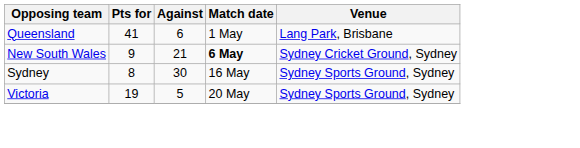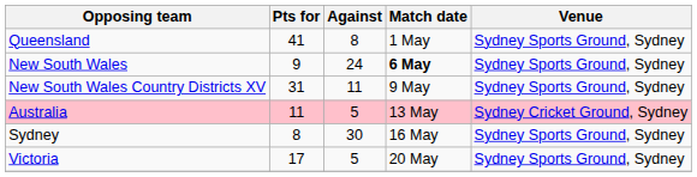Queensland | Against: 6 -> 8
Queensland | Venue: Lang Park, Brisbane -> Sydney Sports Ground, Sydney
New South Wales | Against: 21 -> 24
New South Wales | Venue: Sydney Cricket Ground, Sydney -> Sydney Sports Ground, Sydney
+ row: New South Wales Country Districts XV | 31 | 11 | 9 May | Sydney Sports Ground, Sydney
+ row: Australia | 11 | 5 | 13 May | Sydney Cricket Ground, Sydney
Victoria | Pts for: 19 -> 17
